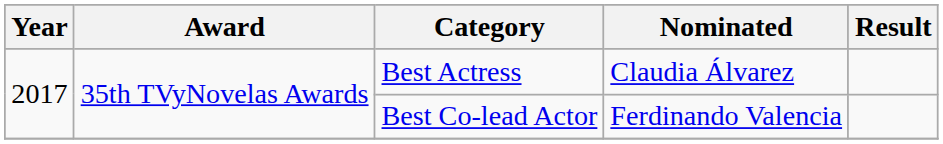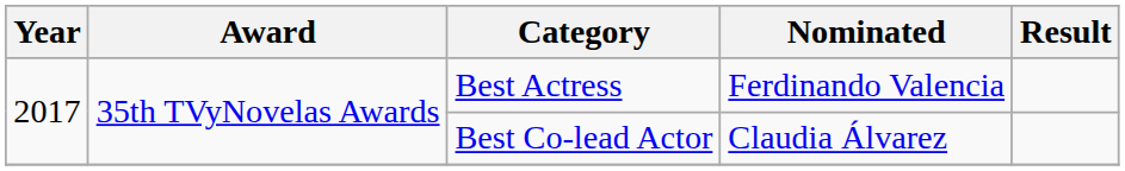Best Actress | Nominated: Claudia Álvarez -> Ferdinando Valencia
Best Co-lead Actor | Nominated: Ferdinando Valencia -> Claudia Álvarez
